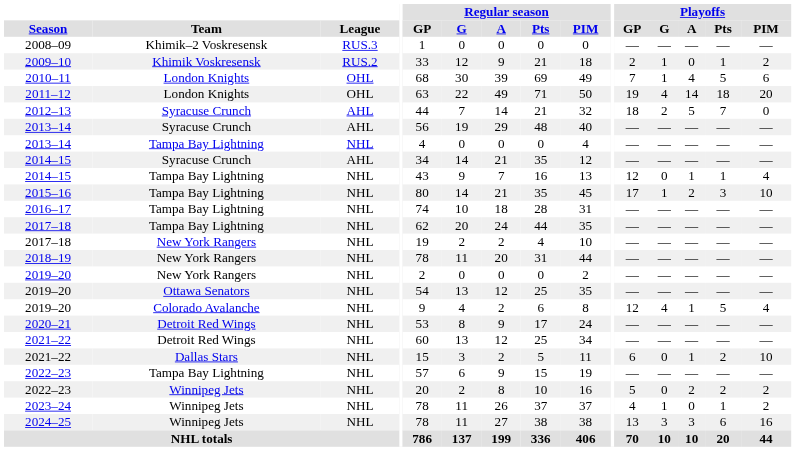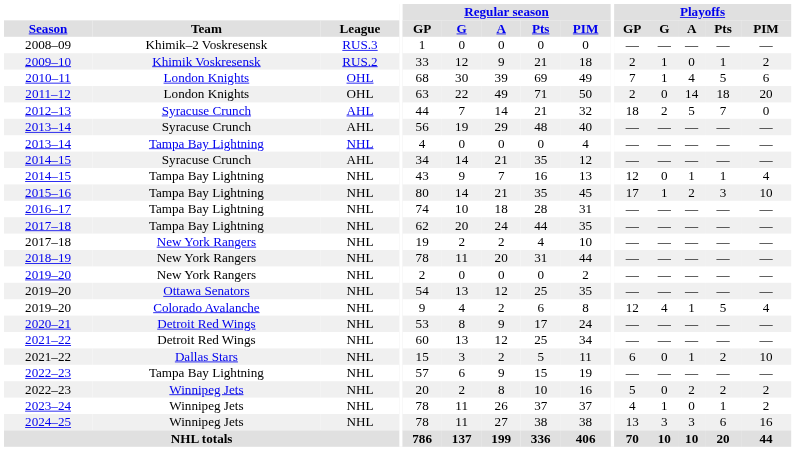2011–12 | Playoffs / GP: 19 -> 2
2011–12 | Playoffs / G: 4 -> 0
